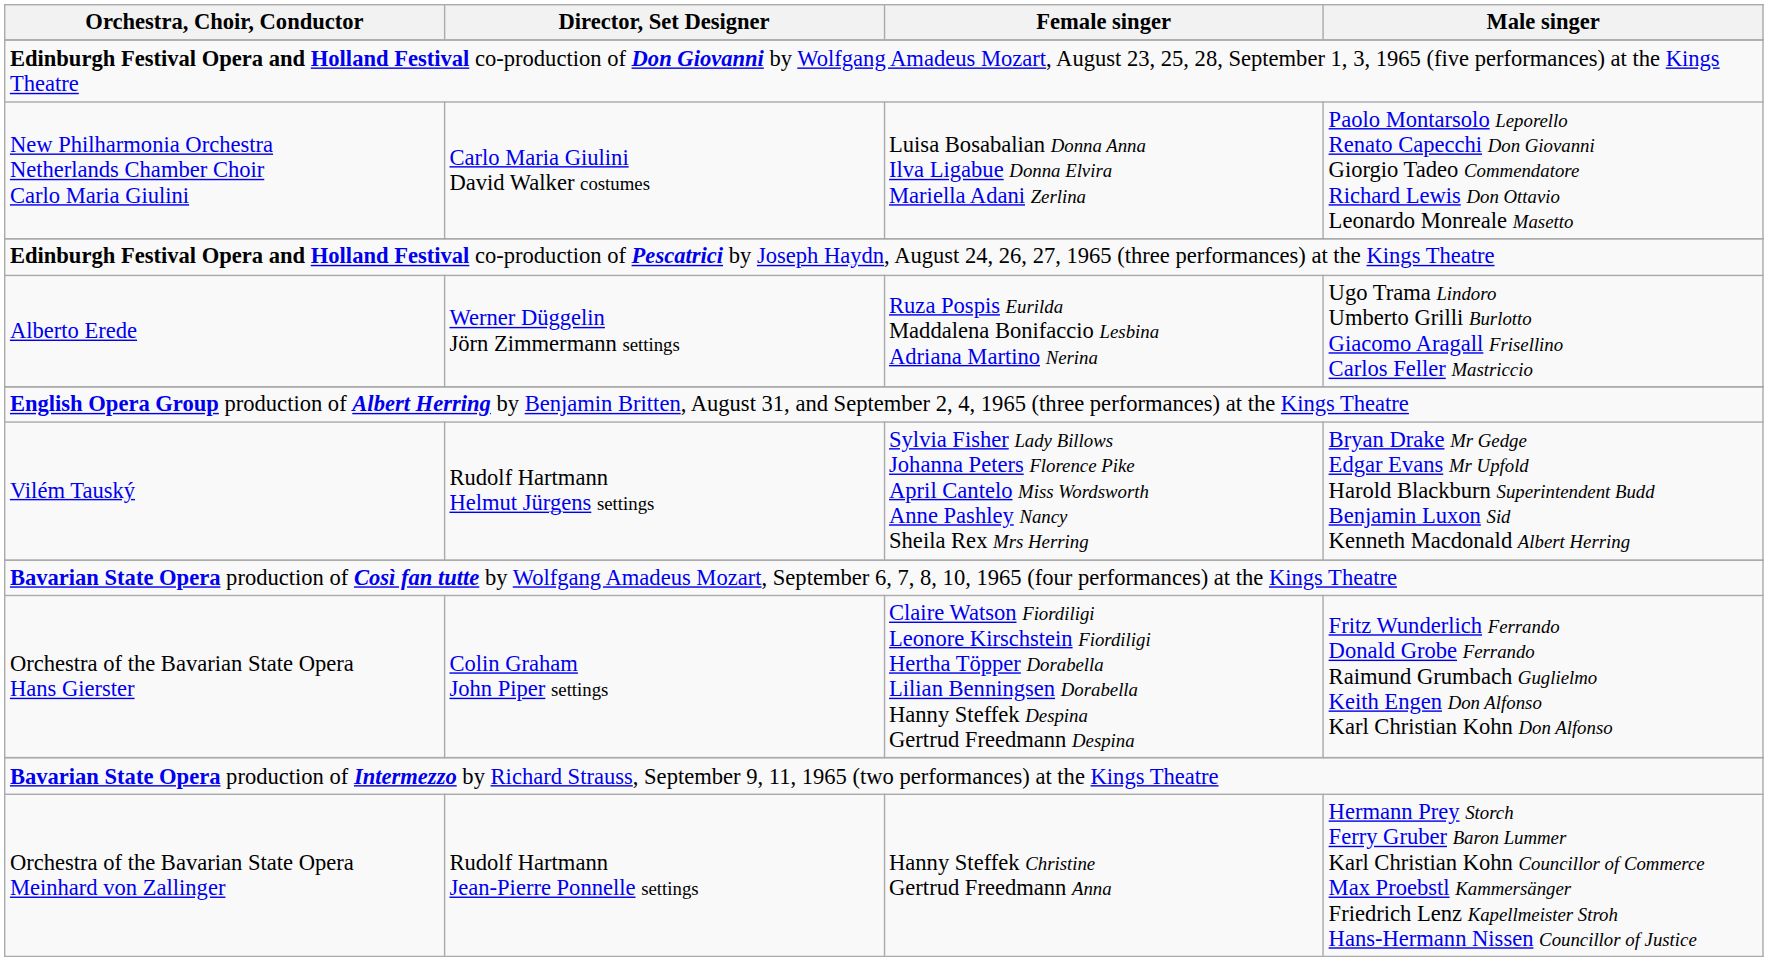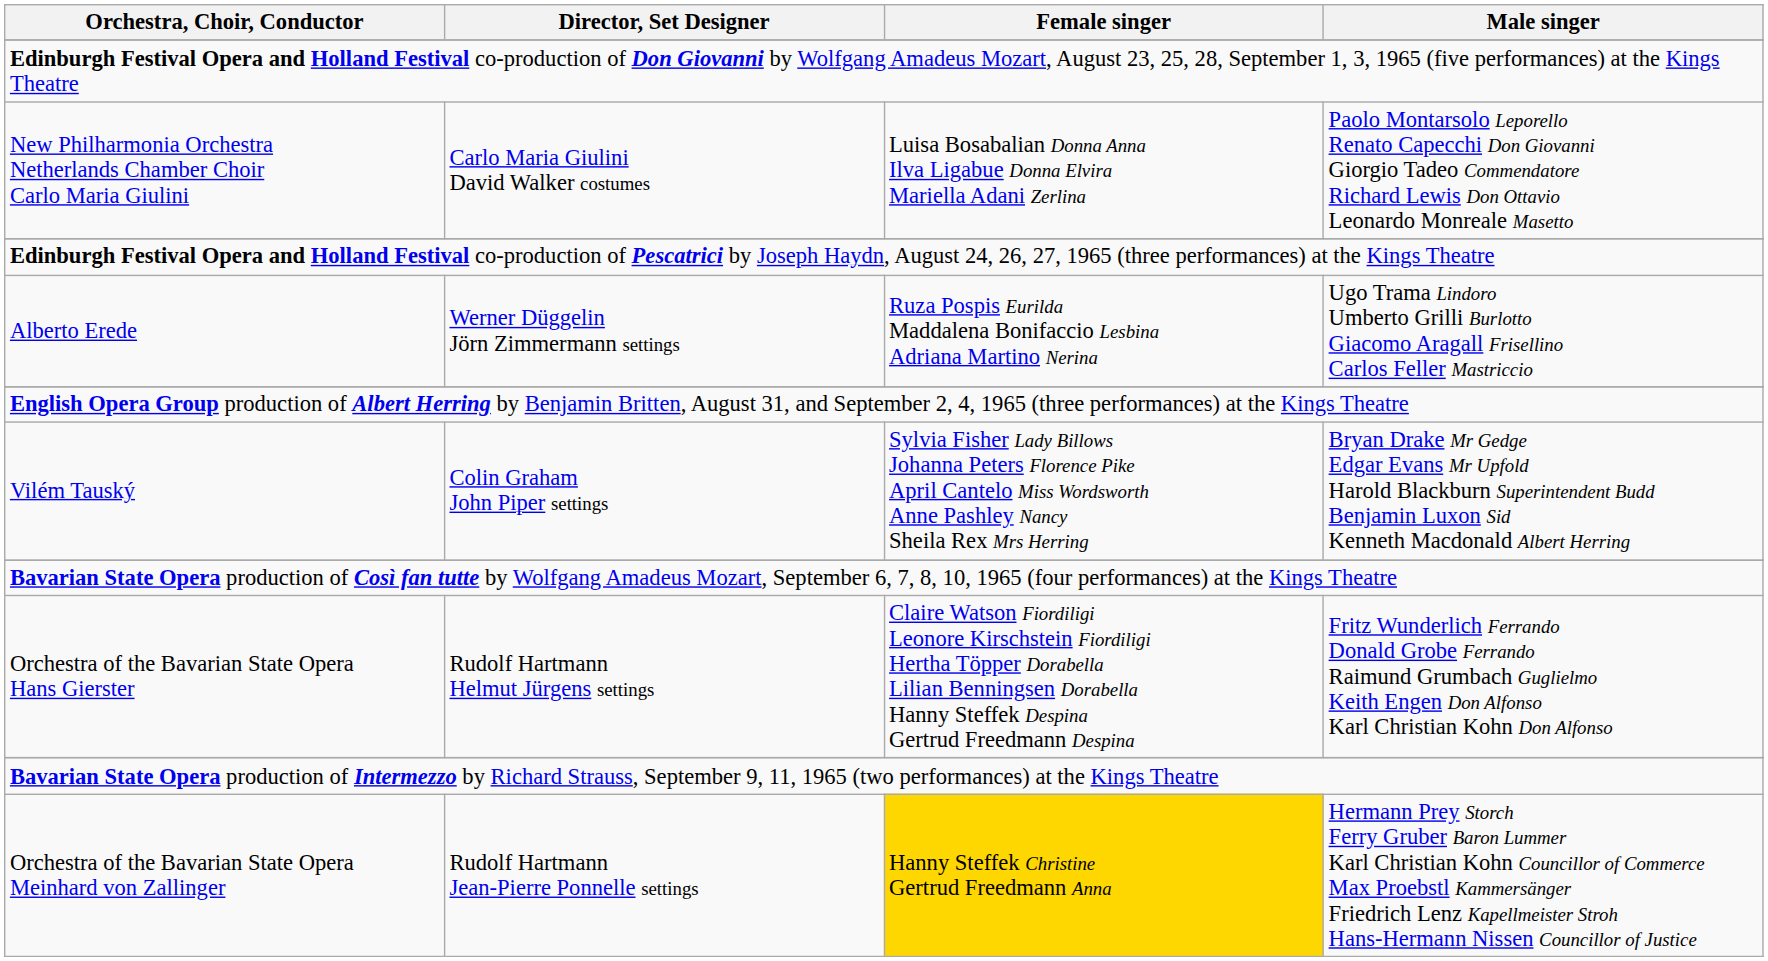Vilém Tauský | Director, Set Designer: Rudolf Hartmann Helmut Jürgens settings -> Colin Graham John Piper settings
Orchestra of the Bavarian State Opera Hans Gierster | Director, Set Designer: Colin Graham John Piper settings -> Rudolf Hartmann Helmut Jürgens settings
Orchestra of the Bavarian State Opera Meinhard von Zallinger | Female singer: no background -> gold background
